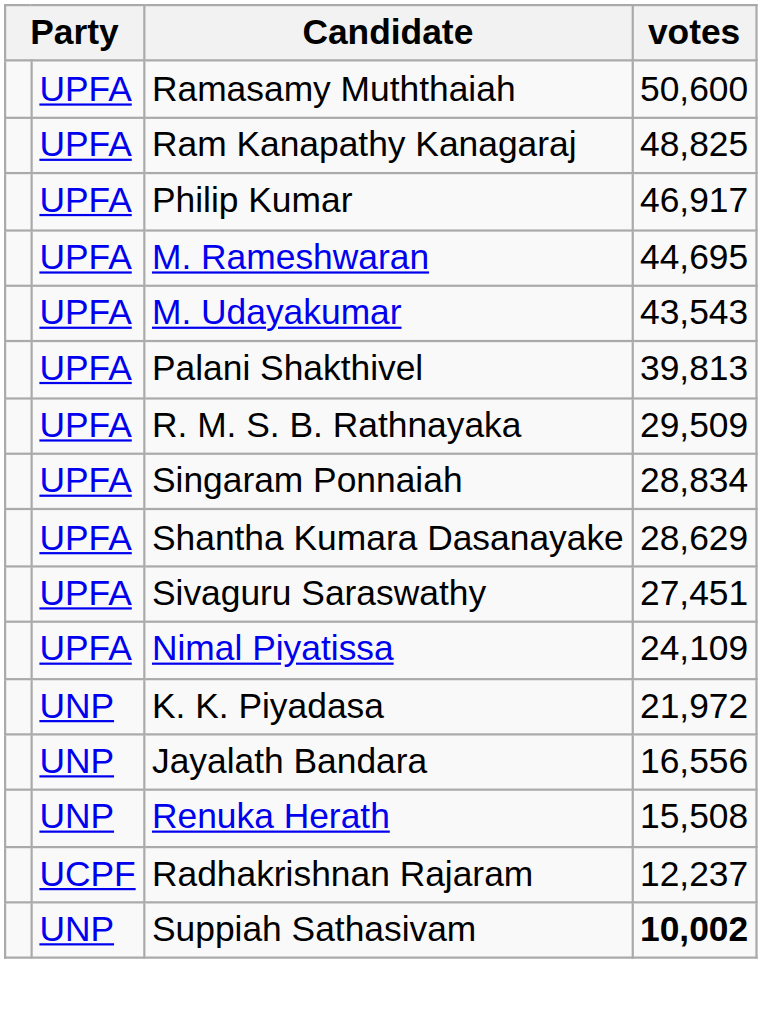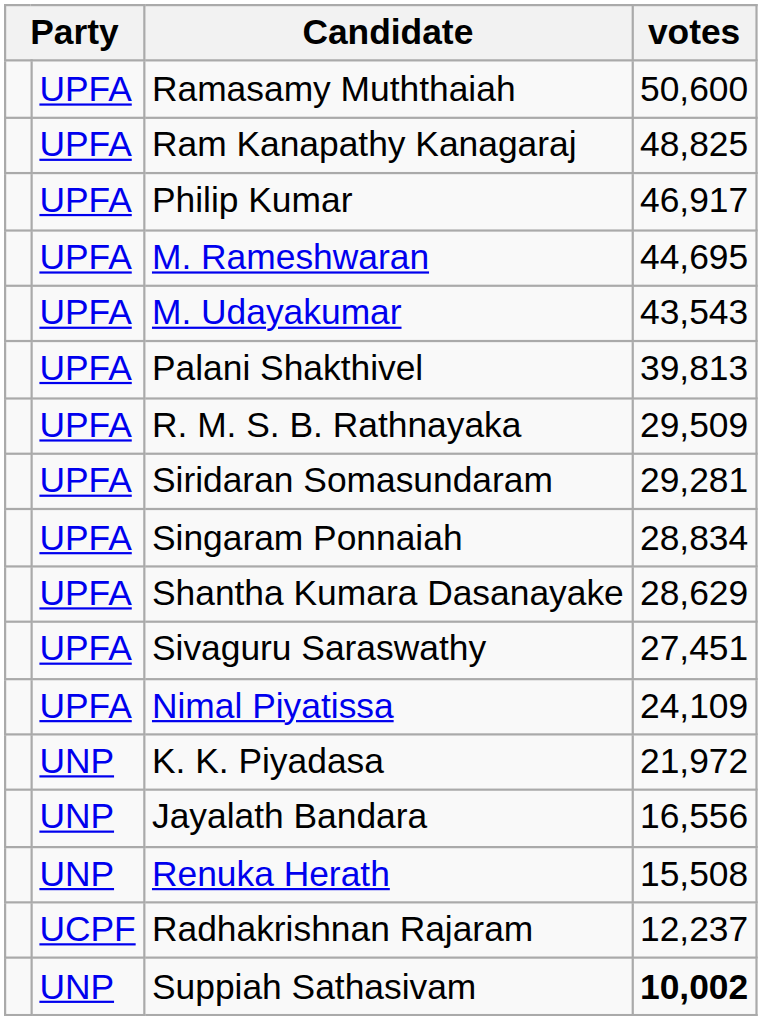+ row: UPFA | Siridaran Somasundaram | 29,281
